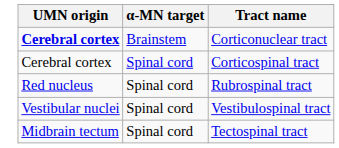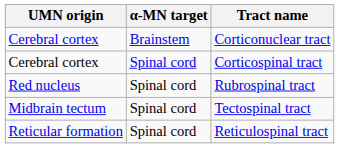Corticonuclear tract | UMN origin: bold -> normal
- row: Vestibular nuclei | Spinal cord | Vestibulospinal tract
+ row: Reticular formation | Spinal cord | Reticulospinal tract
